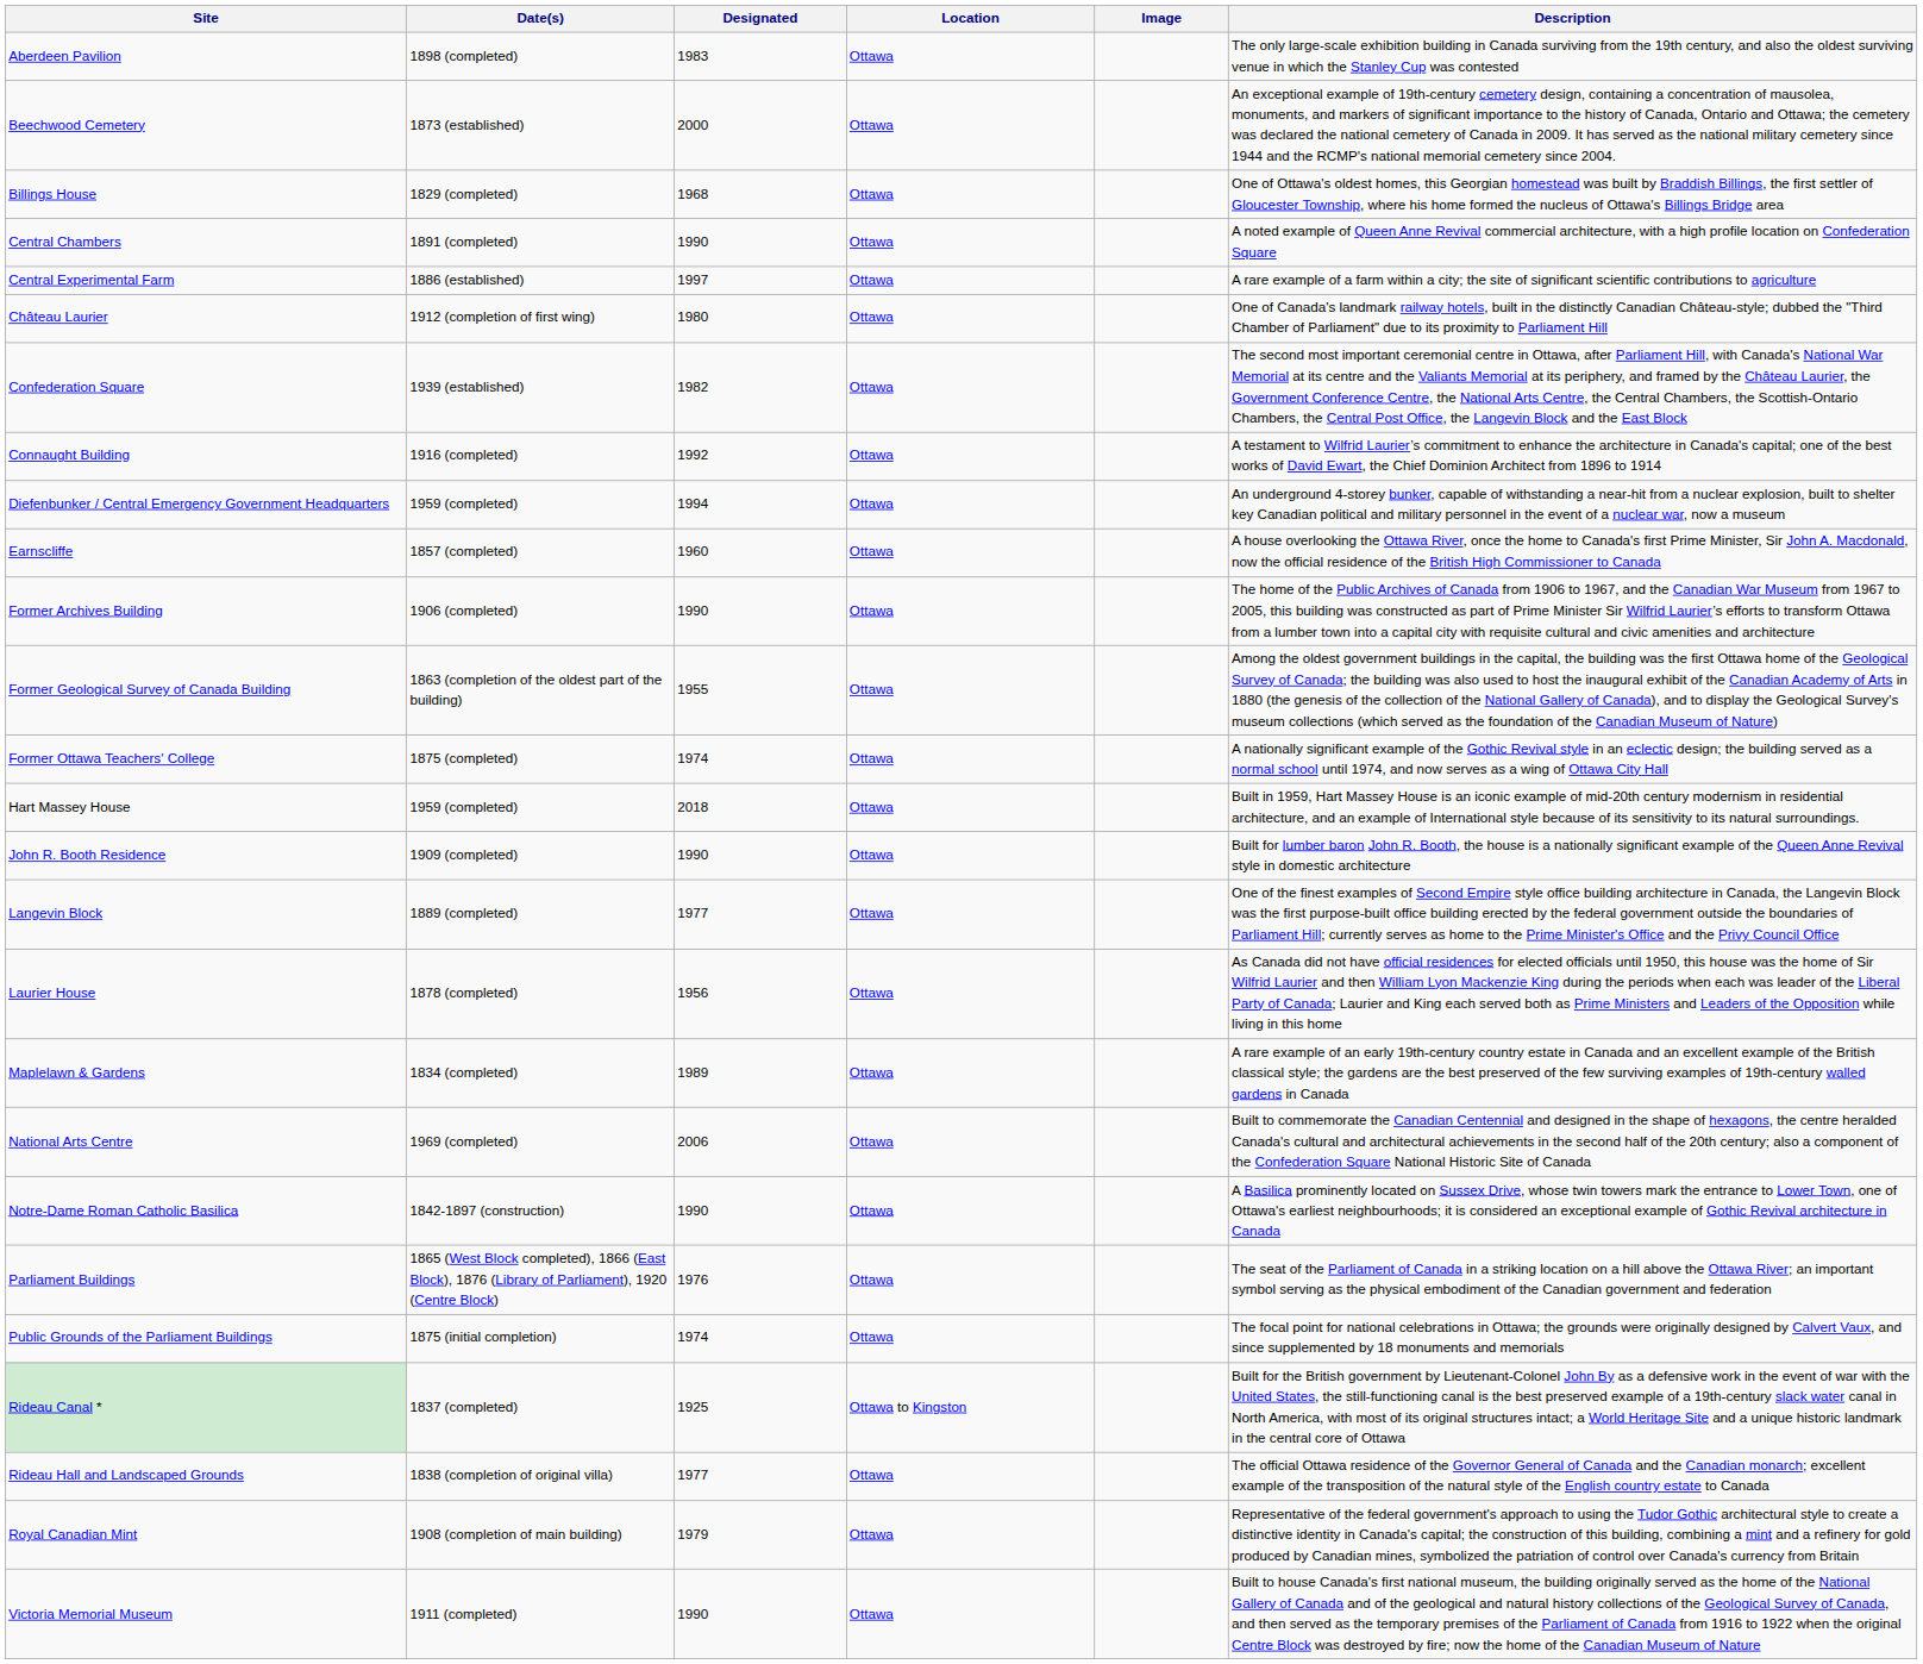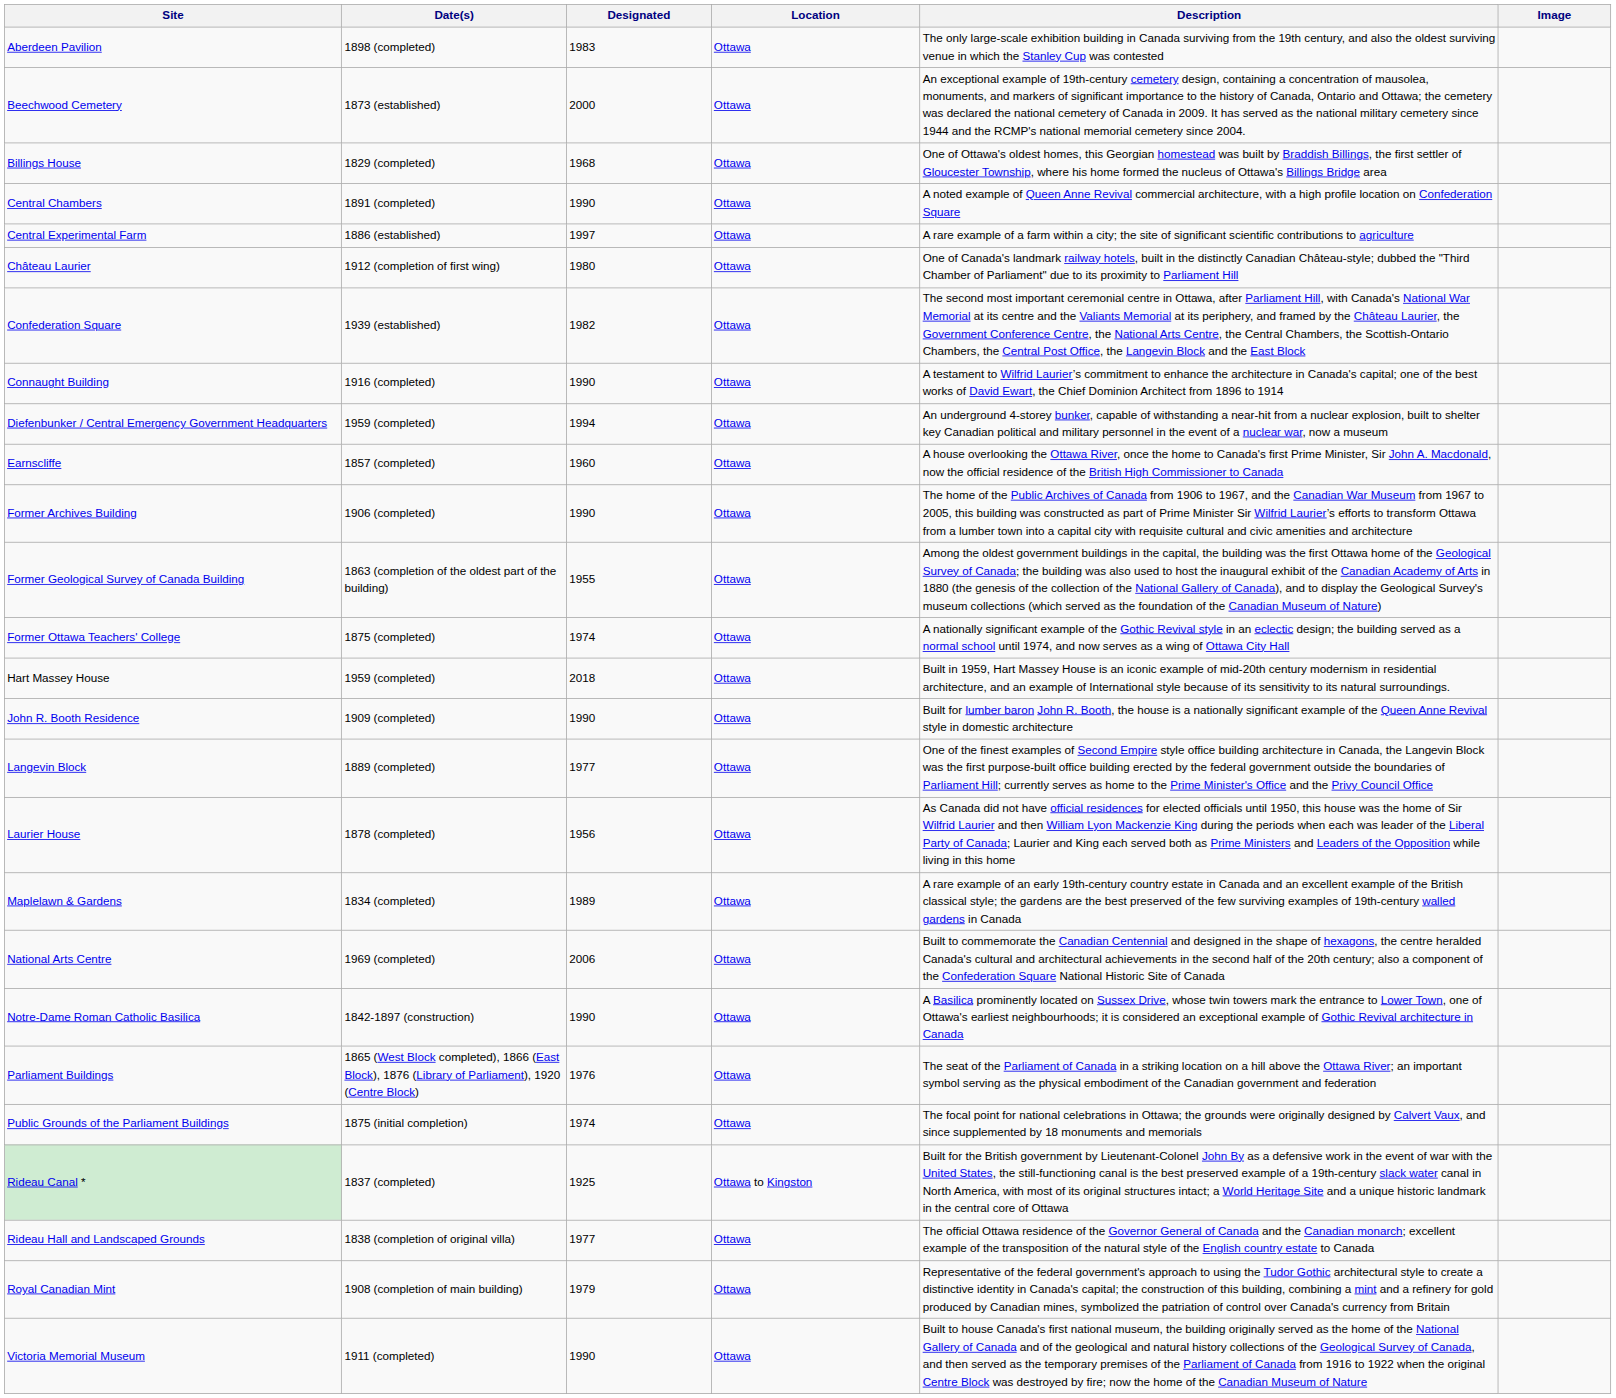columns swapped: Description <-> Image
Connaught Building | Designated: 1992 -> 1990
